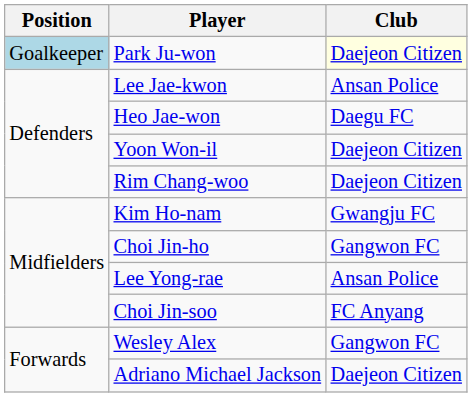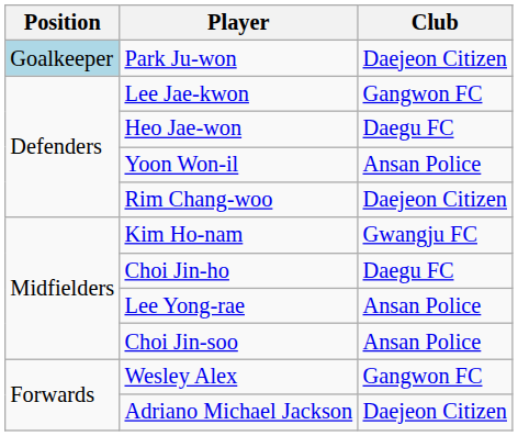Park Ju-won | Club: lightyellow background -> no background
Lee Jae-kwon | Club: Ansan Police -> Gangwon FC
Yoon Won-il | Club: Daejeon Citizen -> Ansan Police
Choi Jin-ho | Club: Gangwon FC -> Daegu FC
Choi Jin-soo | Club: FC Anyang -> Ansan Police
